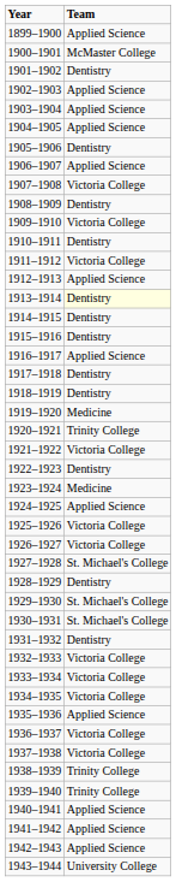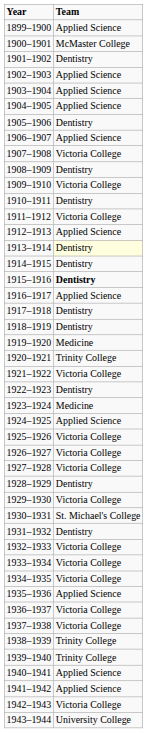1915–1916 | Team: normal -> bold
1927–1928 | Team: St. Michael's College -> Victoria College
1929–1930 | Team: St. Michael's College -> Victoria College
1942–1943 | Team: Applied Science -> Victoria College
